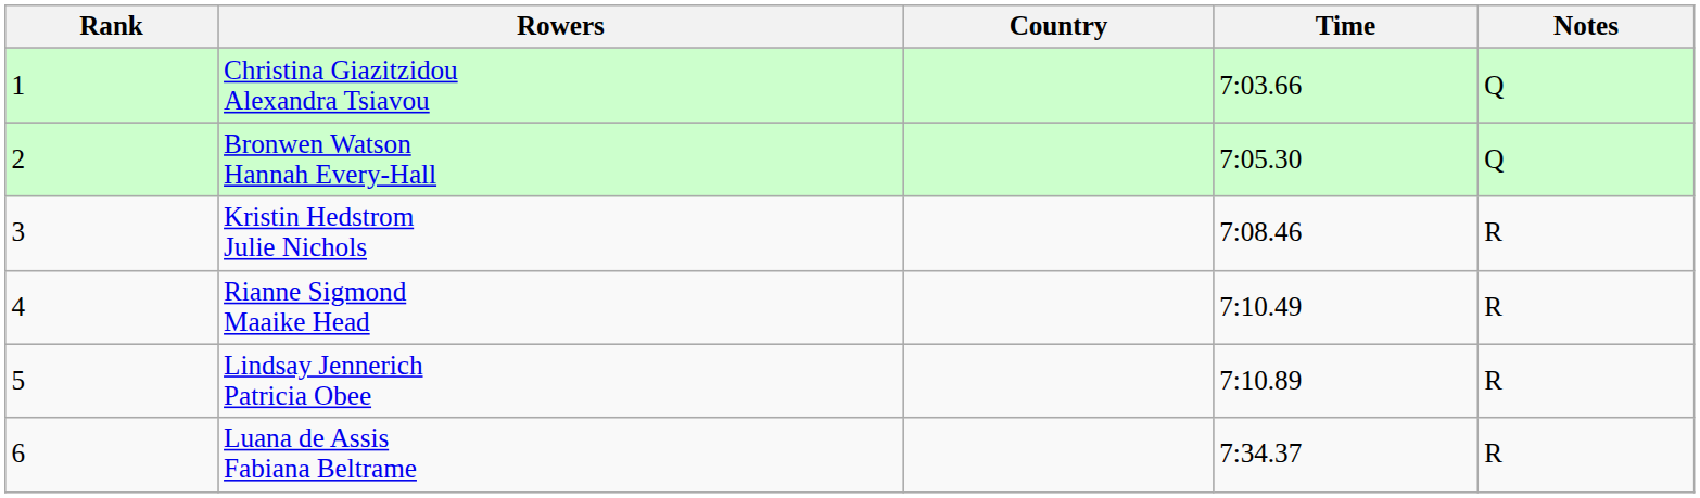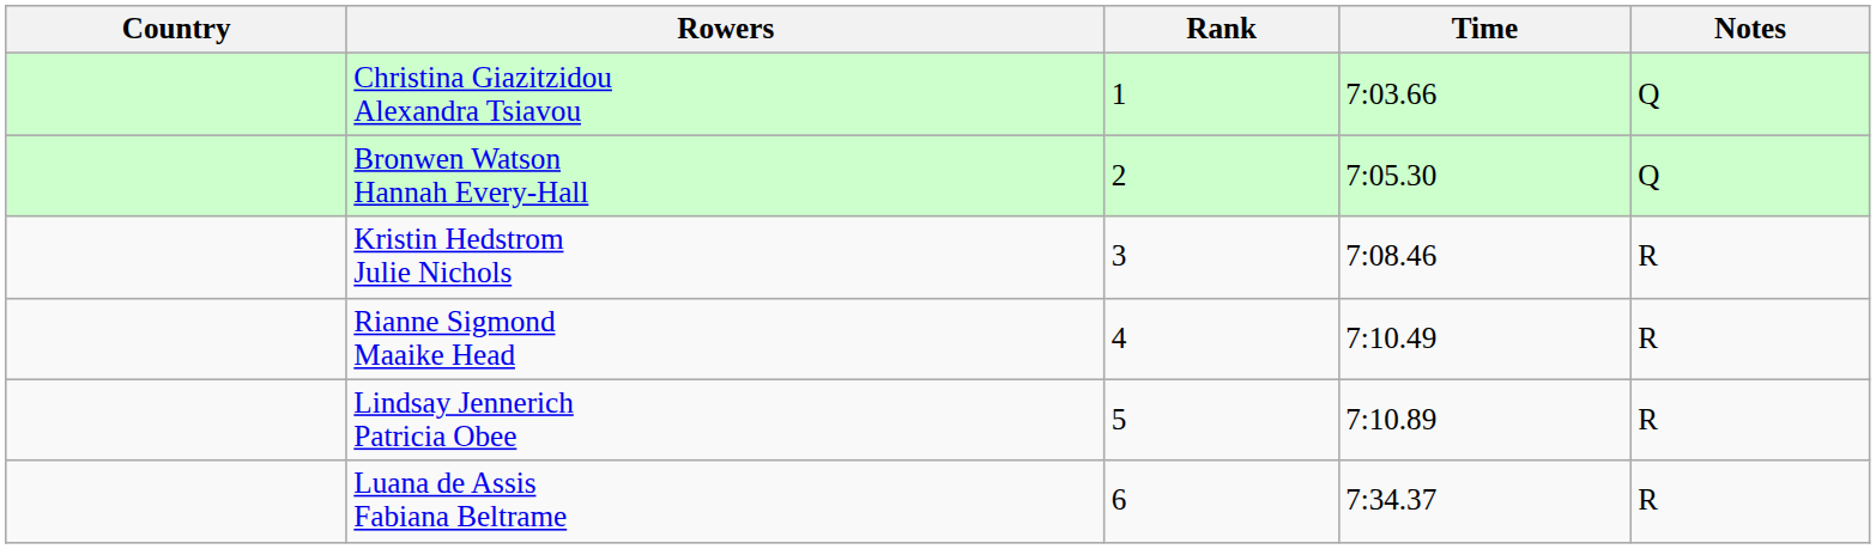columns swapped: Rank <-> Country
